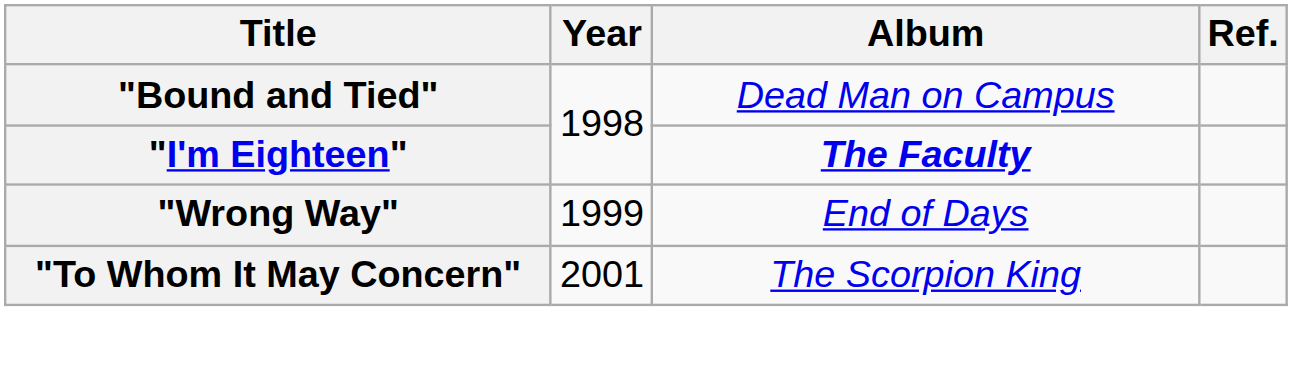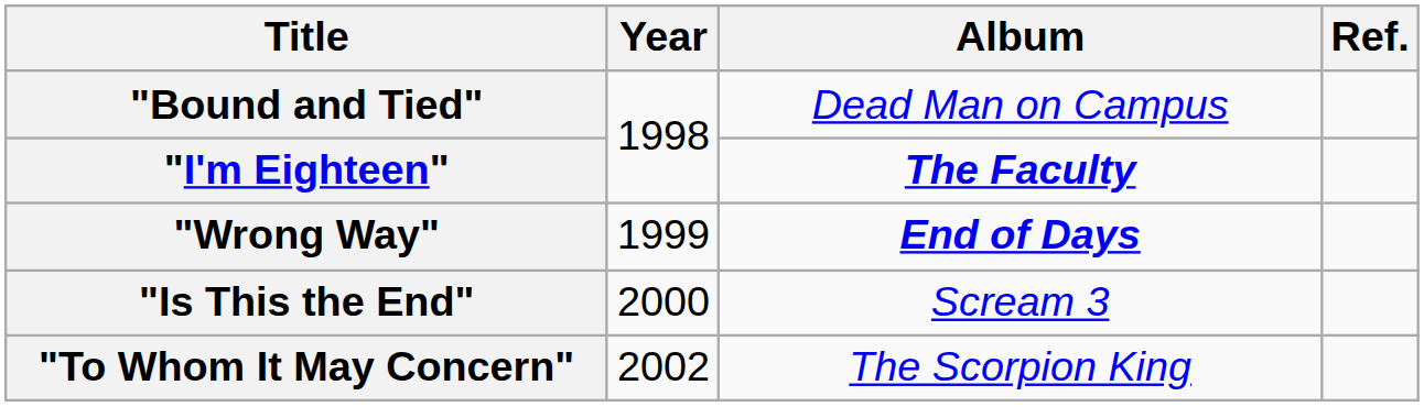"Wrong Way" | Album: normal -> bold
+ row: "Is This the End" | 2000 | Scream 3
"To Whom It May Concern" | Year: 2001 -> 2002
